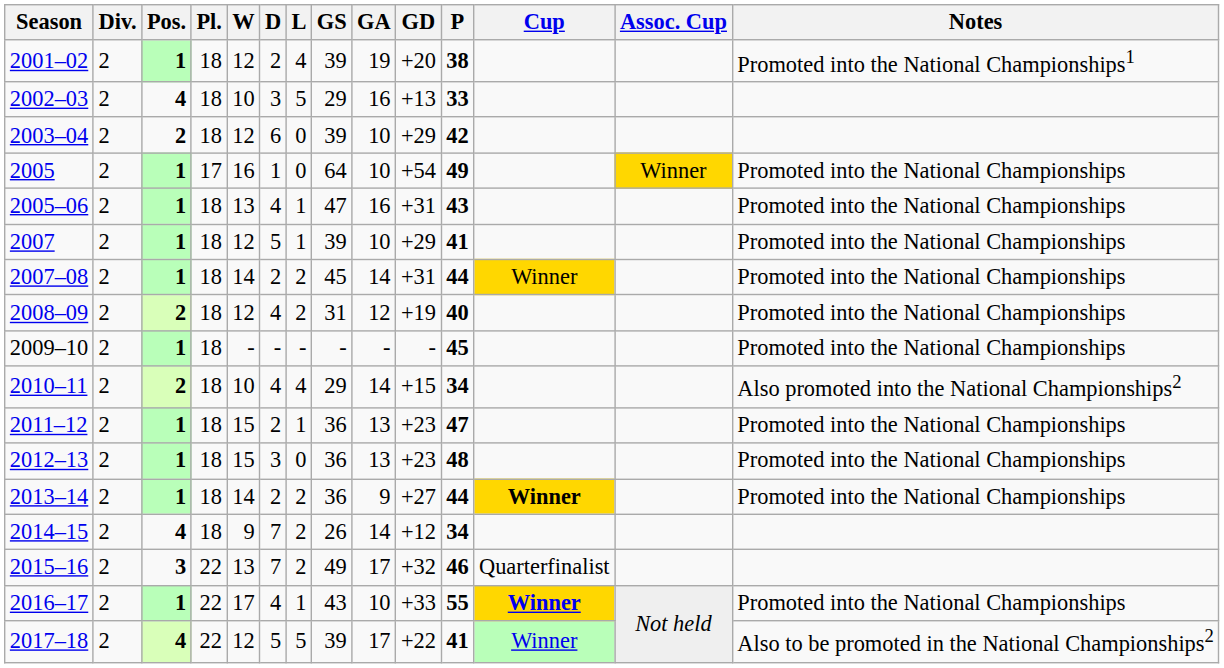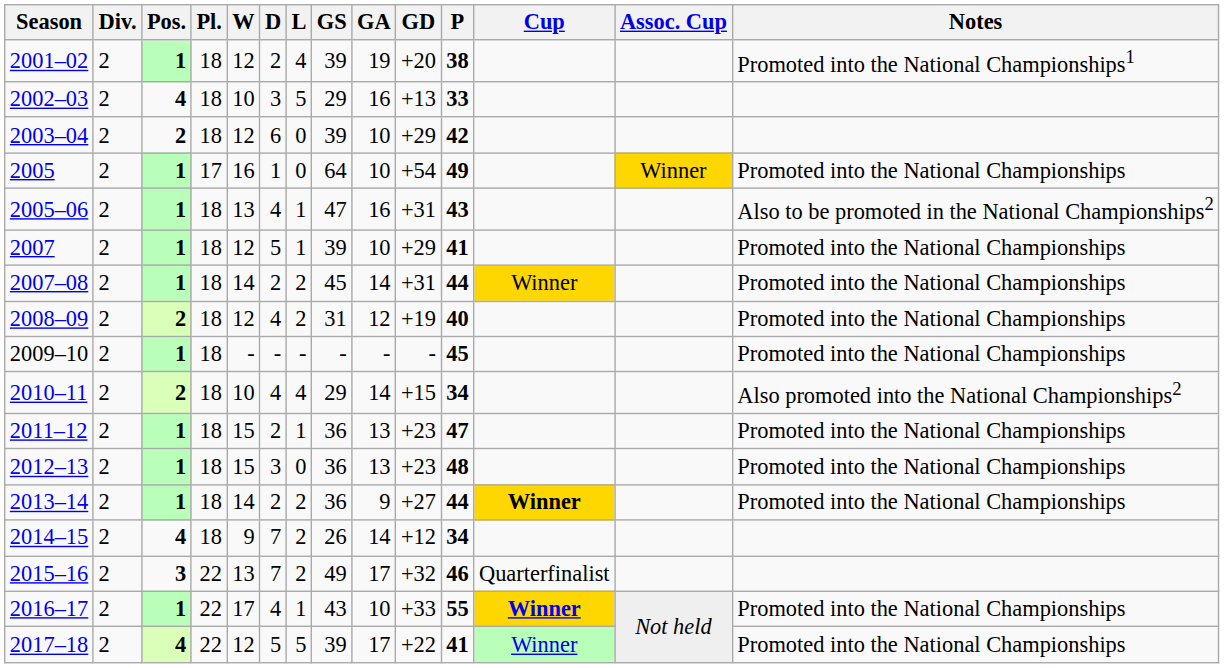2005–06 | Notes: Promoted into the National Championships -> Also to be promoted in the National Championships2
2017–18 | Notes: Also to be promoted in the National Championships2 -> Promoted into the National Championships
